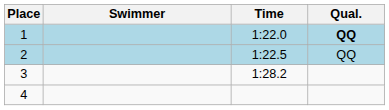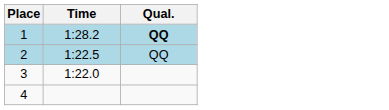- column: Swimmer
1 | Time: 1:22.0 -> 1:28.2
3 | Time: 1:28.2 -> 1:22.0
